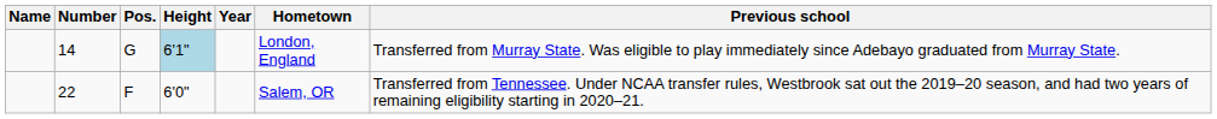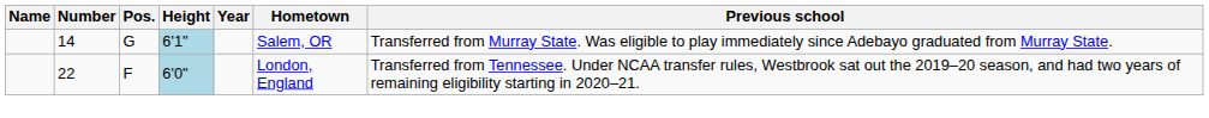14 | Hometown: London, England -> Salem, OR
22 | Height: no background -> lightblue background
22 | Hometown: Salem, OR -> London, England
